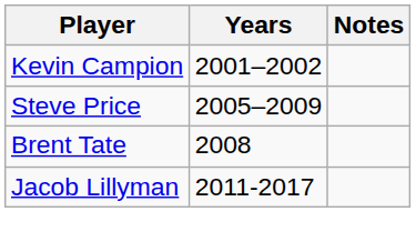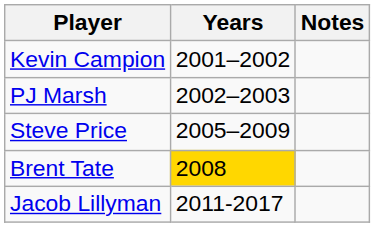+ row: PJ Marsh | 2002–2003
Brent Tate | Years: no background -> gold background
